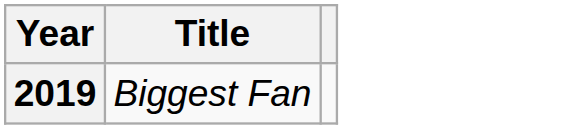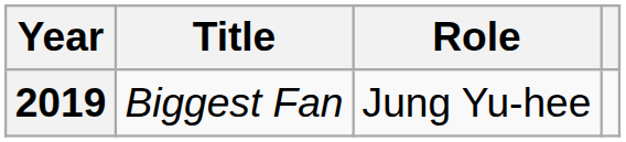+ column: Role | Jung Yu-hee
